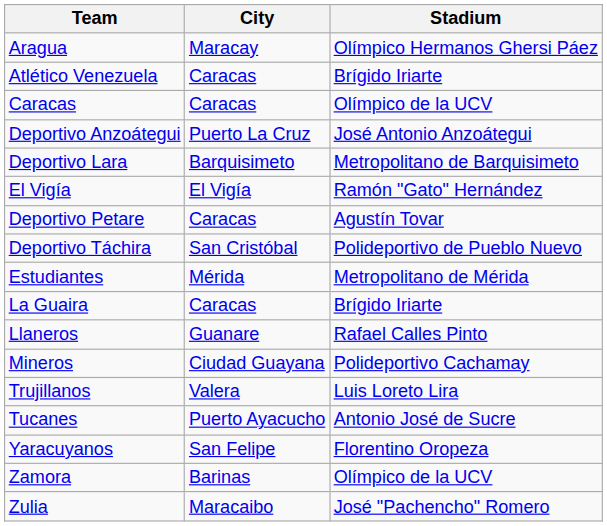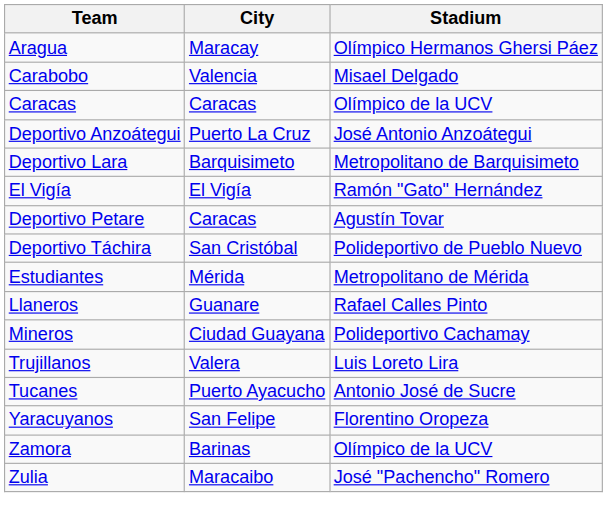- row: Atlético Venezuela | Caracas | Brígido Iriarte
+ row: Carabobo | Valencia | Misael Delgado
- row: La Guaira | Caracas | Brígido Iriarte
